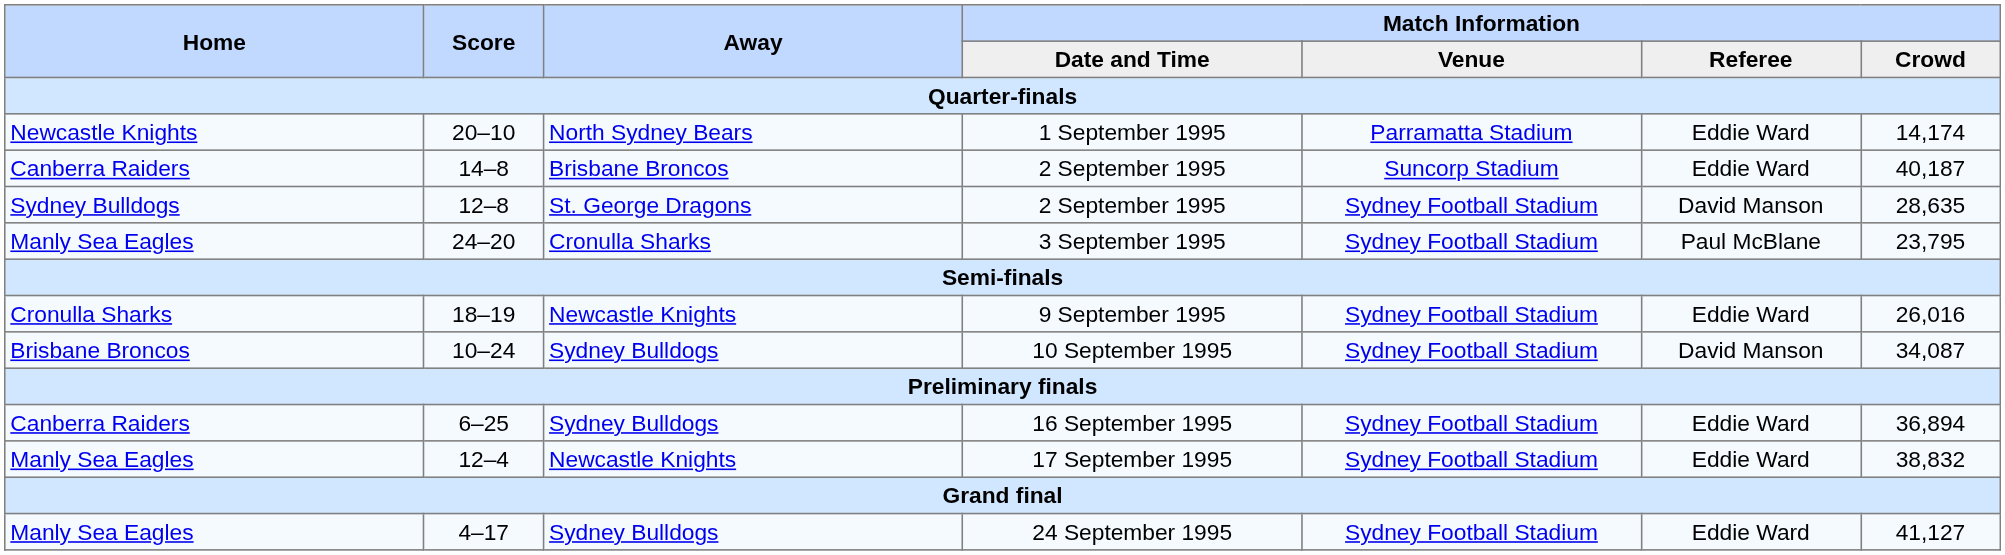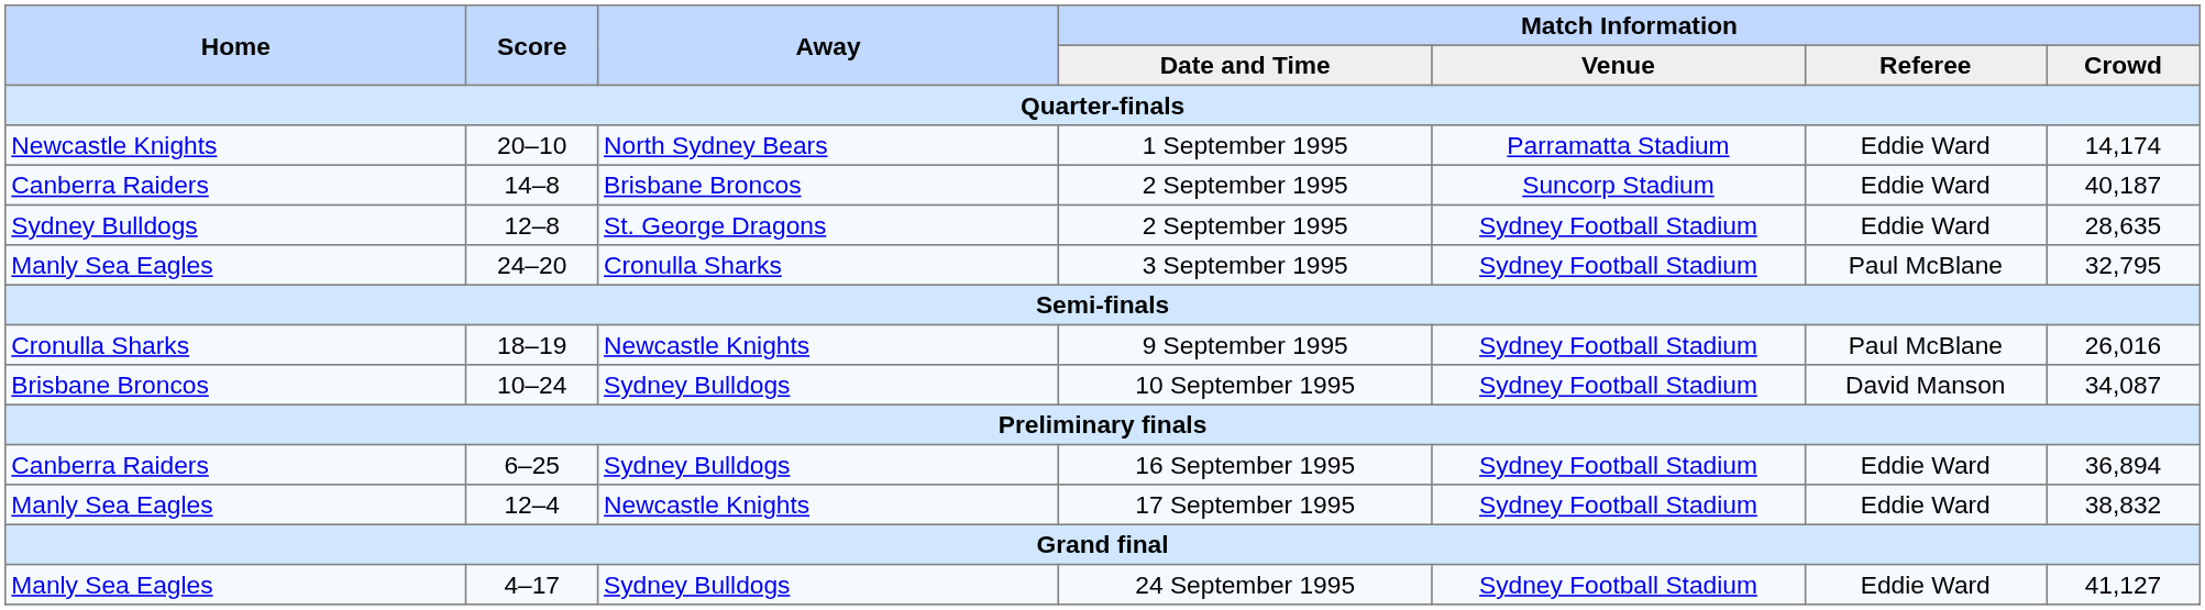12–8 / 2 September 1995 | Match Information / Referee: David Manson -> Eddie Ward
3 September 1995 | Match Information / Crowd: 23,795 -> 32,795
9 September 1995 | Match Information / Referee: Eddie Ward -> Paul McBlane
